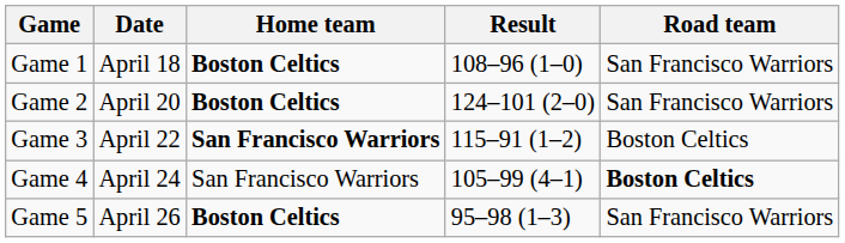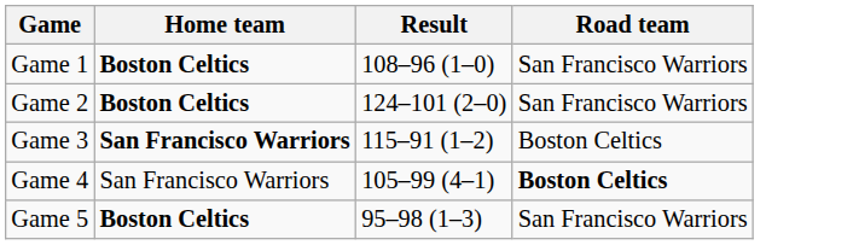- column: Date | April 18 | April 20 | April 22 | April 24 | April 26
